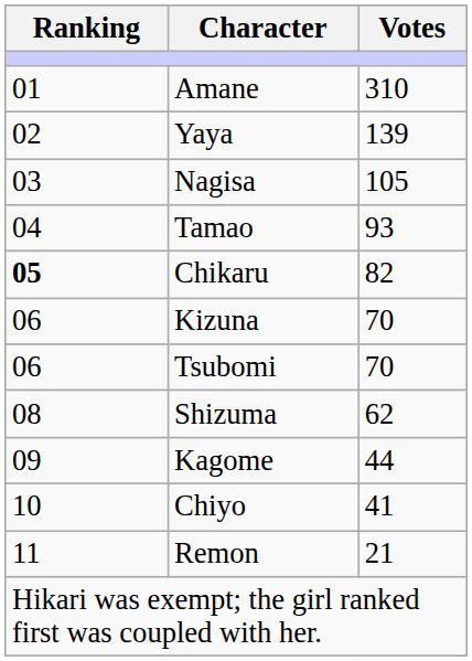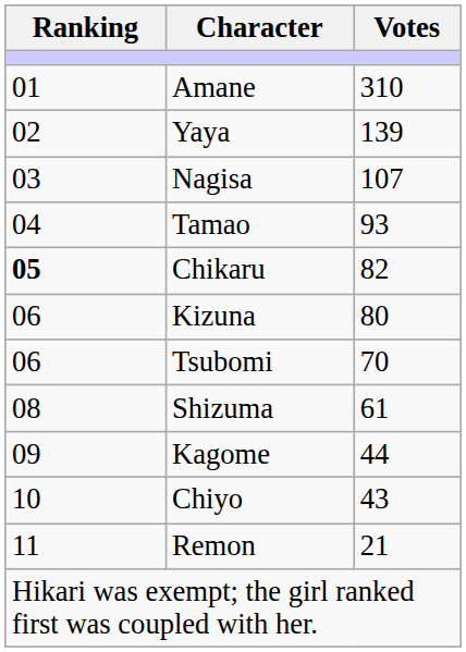Nagisa | Votes: 105 -> 107
Kizuna | Votes: 70 -> 80
Shizuma | Votes: 62 -> 61
Chiyo | Votes: 41 -> 43
